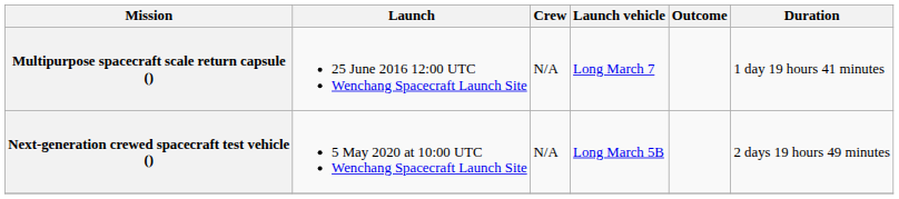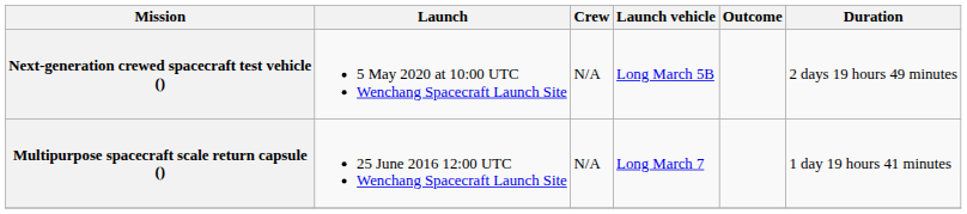rows swapped: Multipurpose spacecraft scale return capsule () <-> Next-generation crewed spacecraft test vehicle ()
